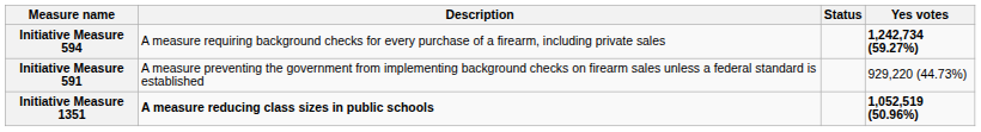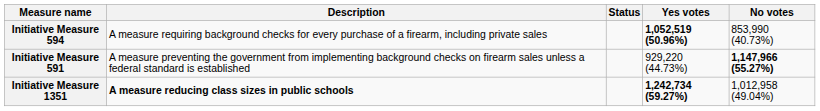+ column: No votes | 853,990 (40.73%) | 1,147,966 (55.27%) | 1,012,958 (49.04%)
Initiative Measure 594 | Yes votes: 1,242,734 (59.27%) -> 1,052,519 (50.96%)
Initiative Measure 1351 | Yes votes: 1,052,519 (50.96%) -> 1,242,734 (59.27%)
